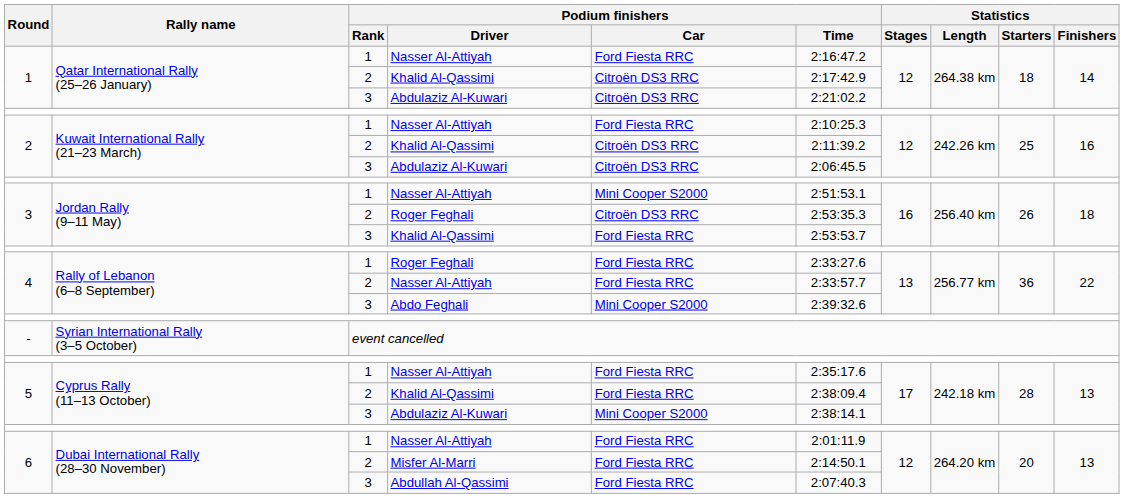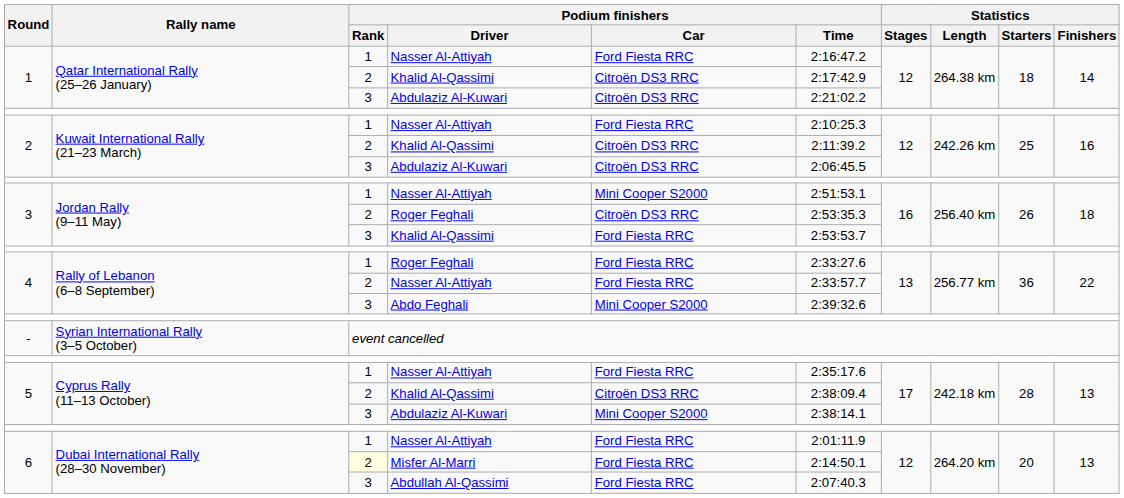5 / Khalid Al-Qassimi | Podium finishers / Car: Ford Fiesta RRC -> Citroën DS3 RRC
Misfer Al-Marri | Podium finishers / Rank: no background -> lightyellow background
